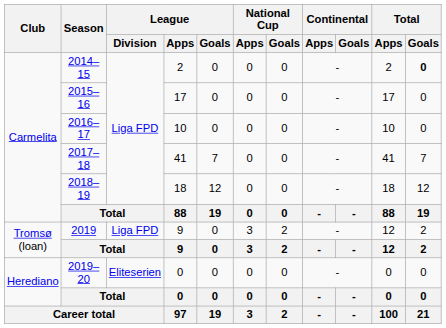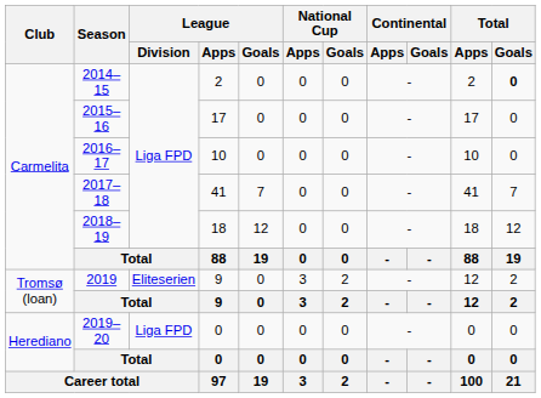2019 | League / Division: Liga FPD -> Eliteserien
2019–20 | League / Division: Eliteserien -> Liga FPD
